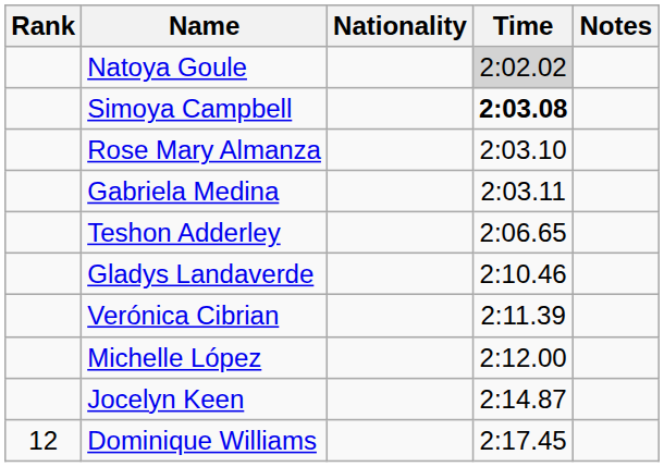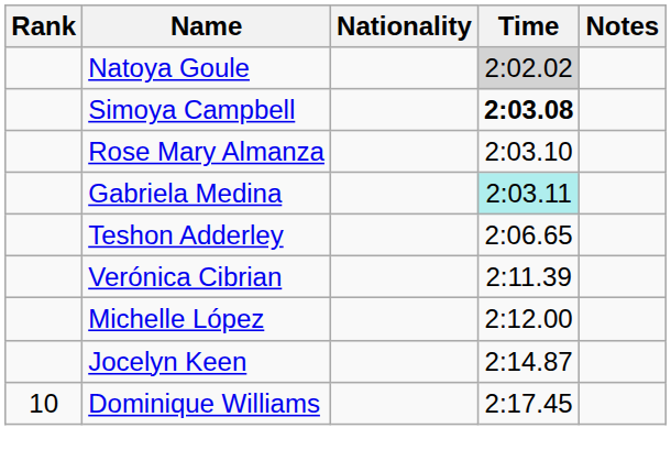Gabriela Medina | Time: no background -> paleturquoise background
- row: Gladys Landaverde | 2:10.46
Dominique Williams | Rank: 12 -> 10
